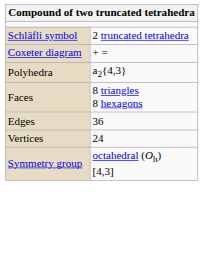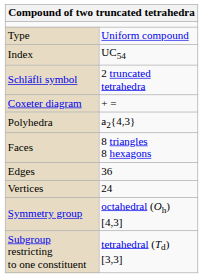+ row: Type | Uniform compound
+ row: Index | UC54
+ row: Subgroup restricting to one constituent | tetrahedral (Td) [3,3]
